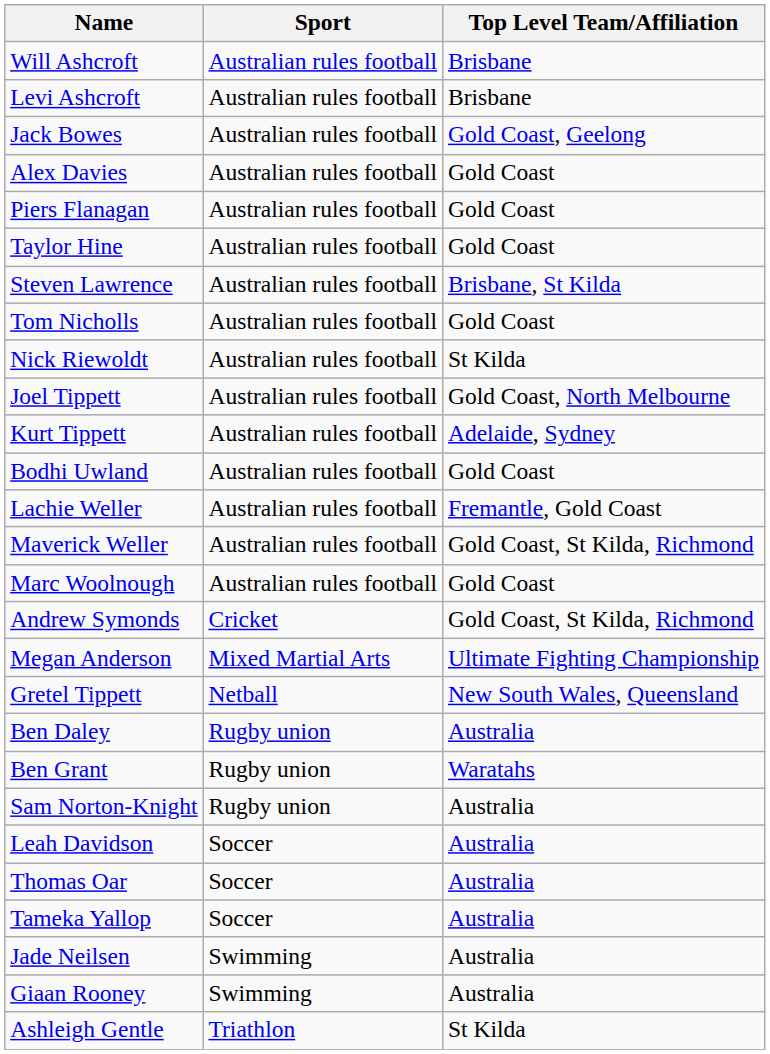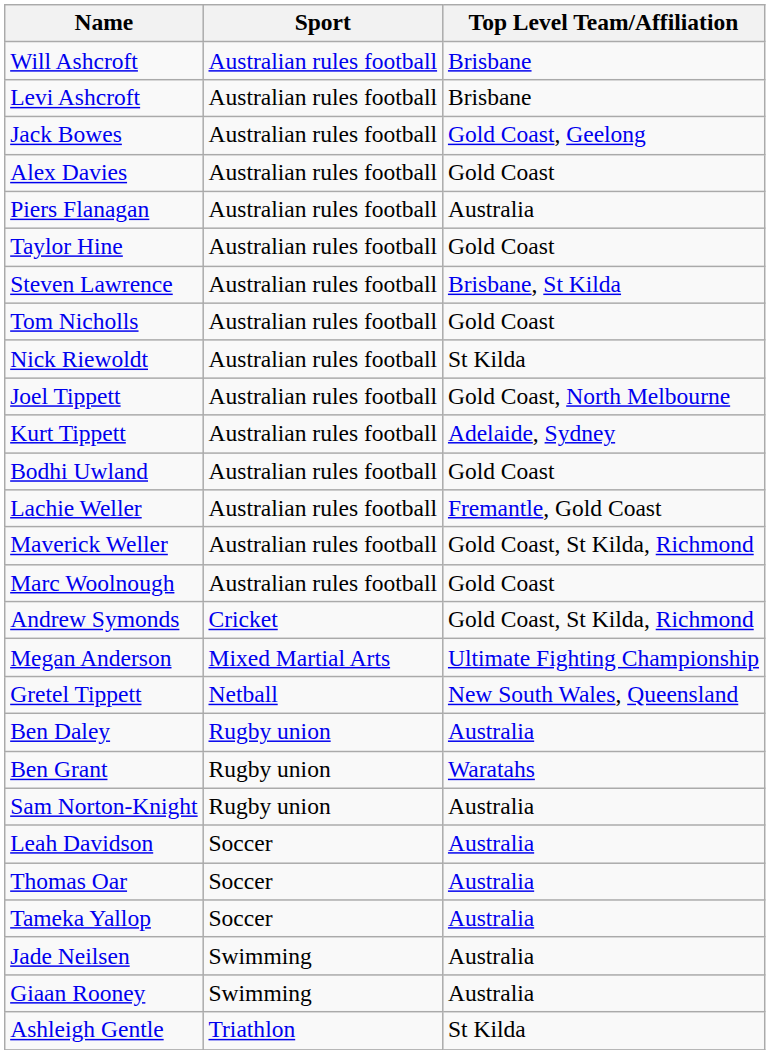Piers Flanagan | Top Level Team/Affiliation: Gold Coast -> Australia
